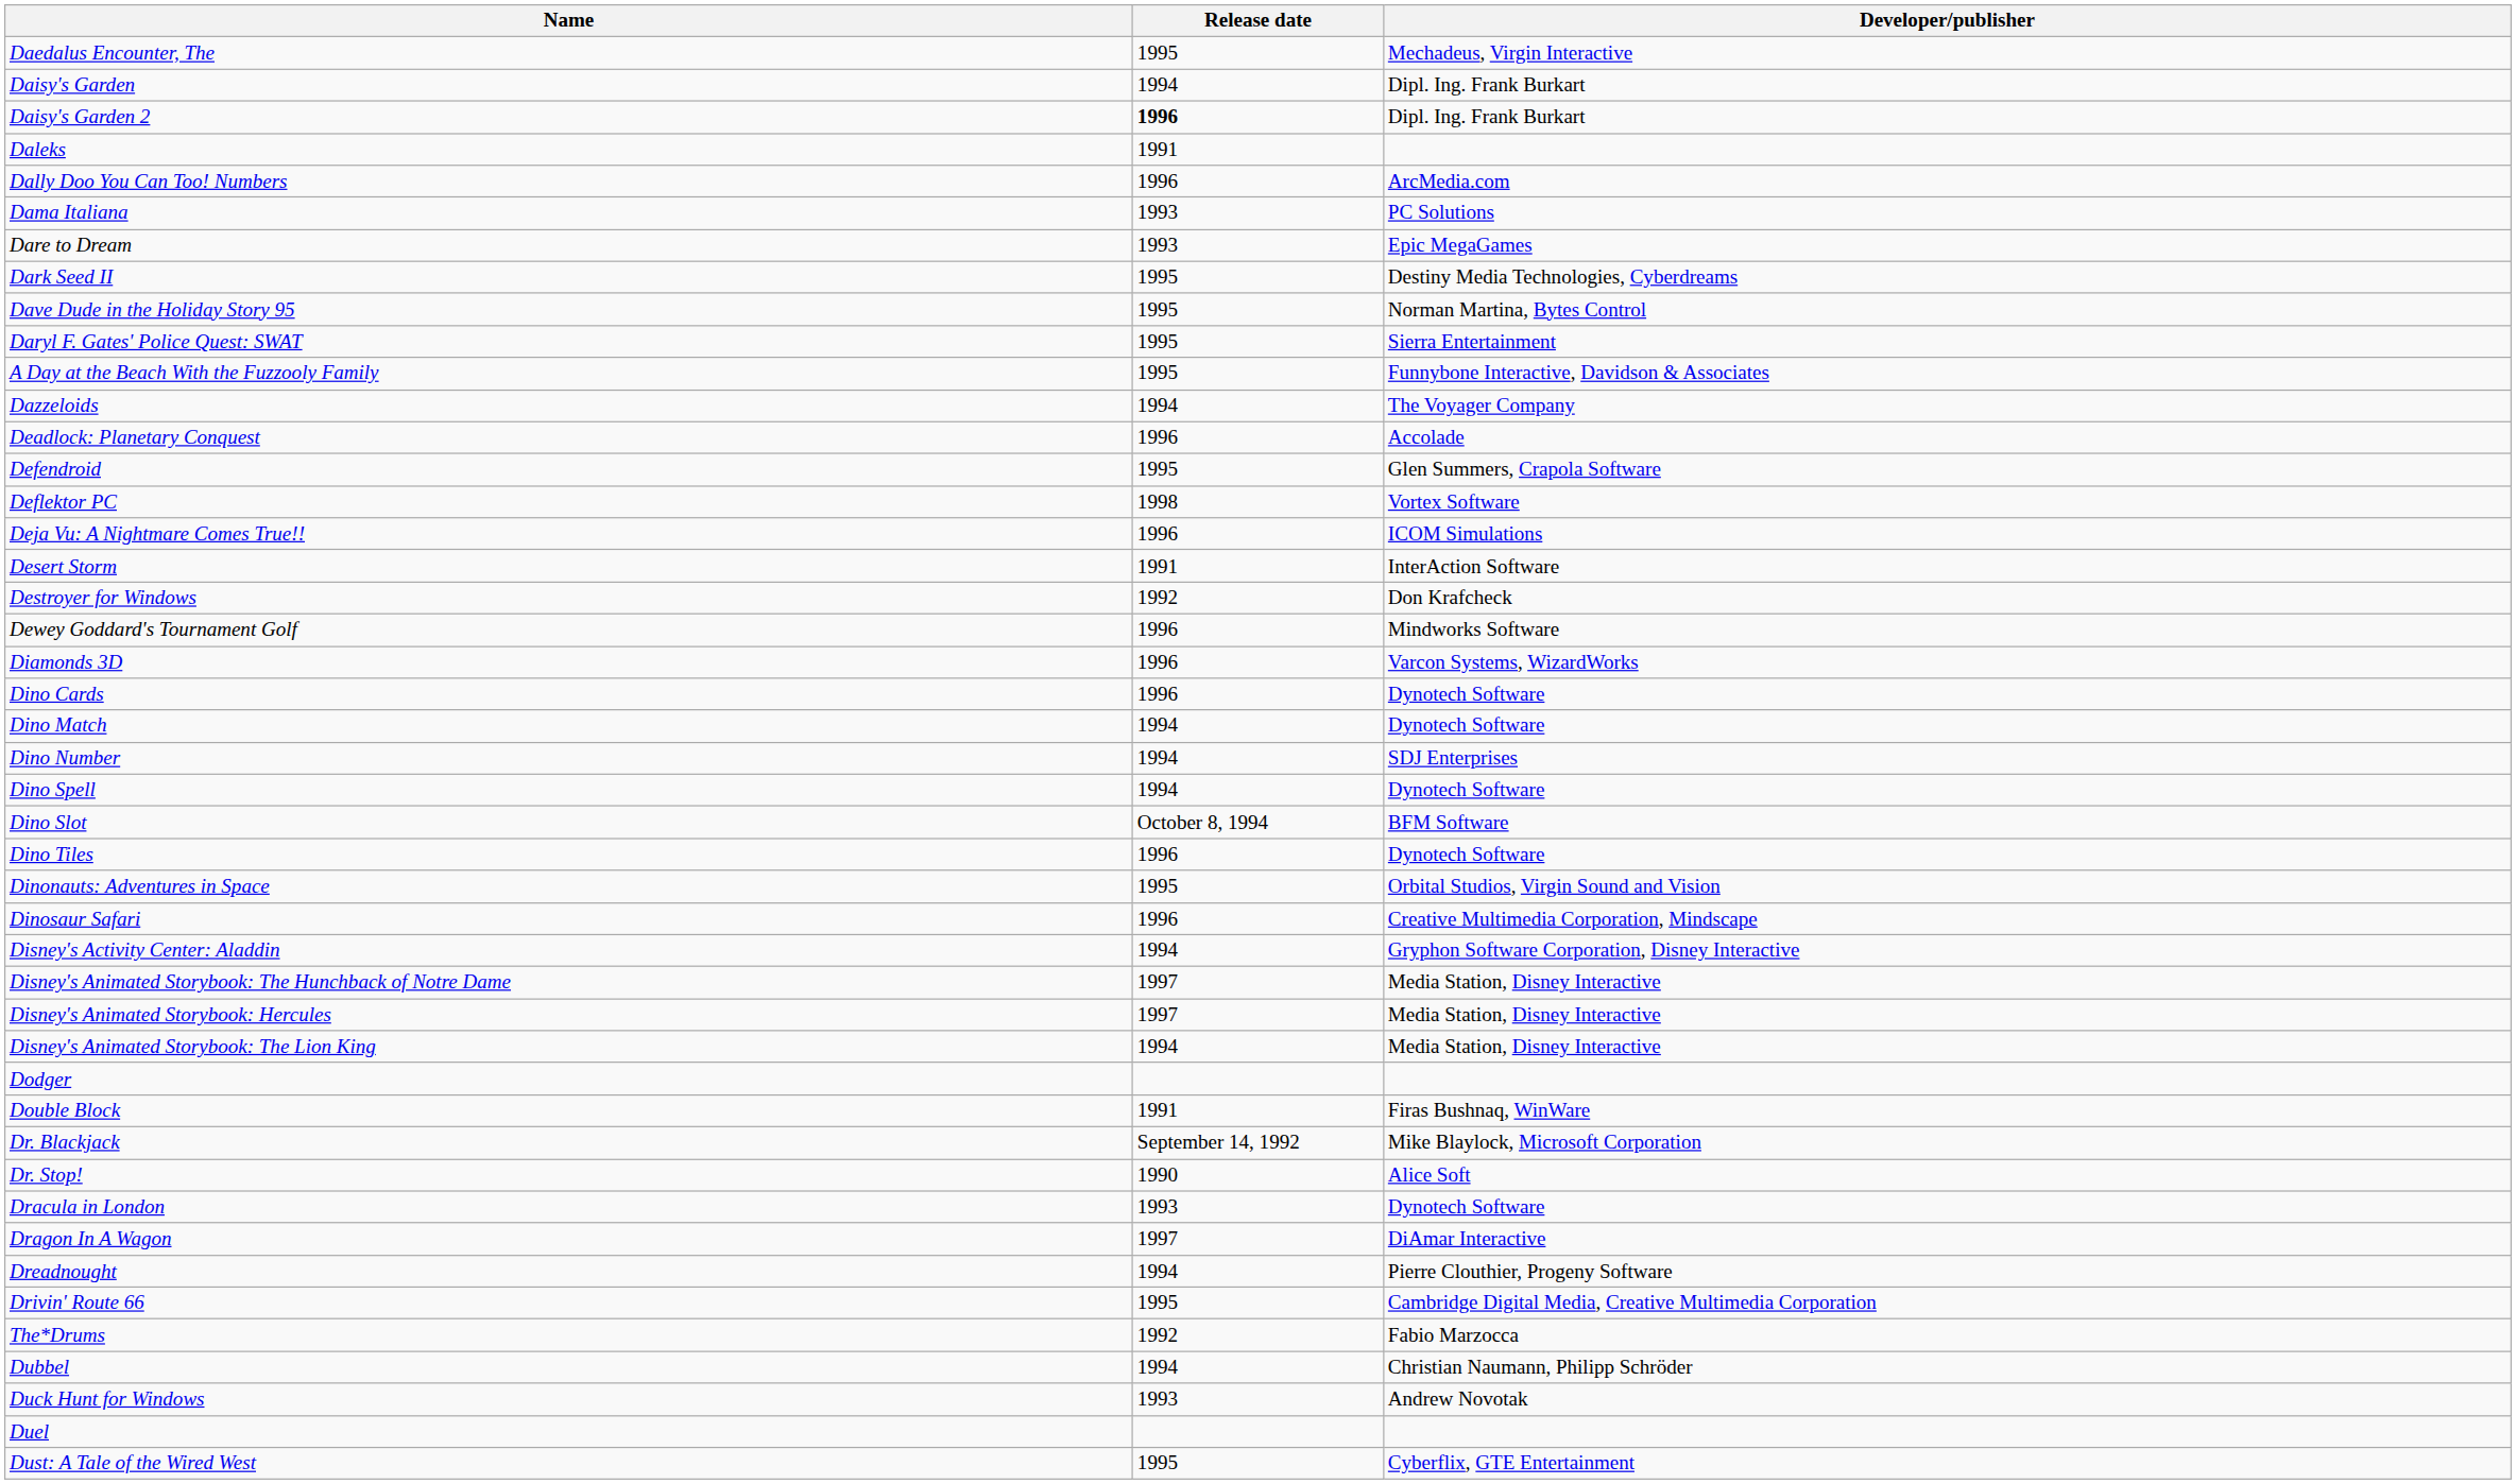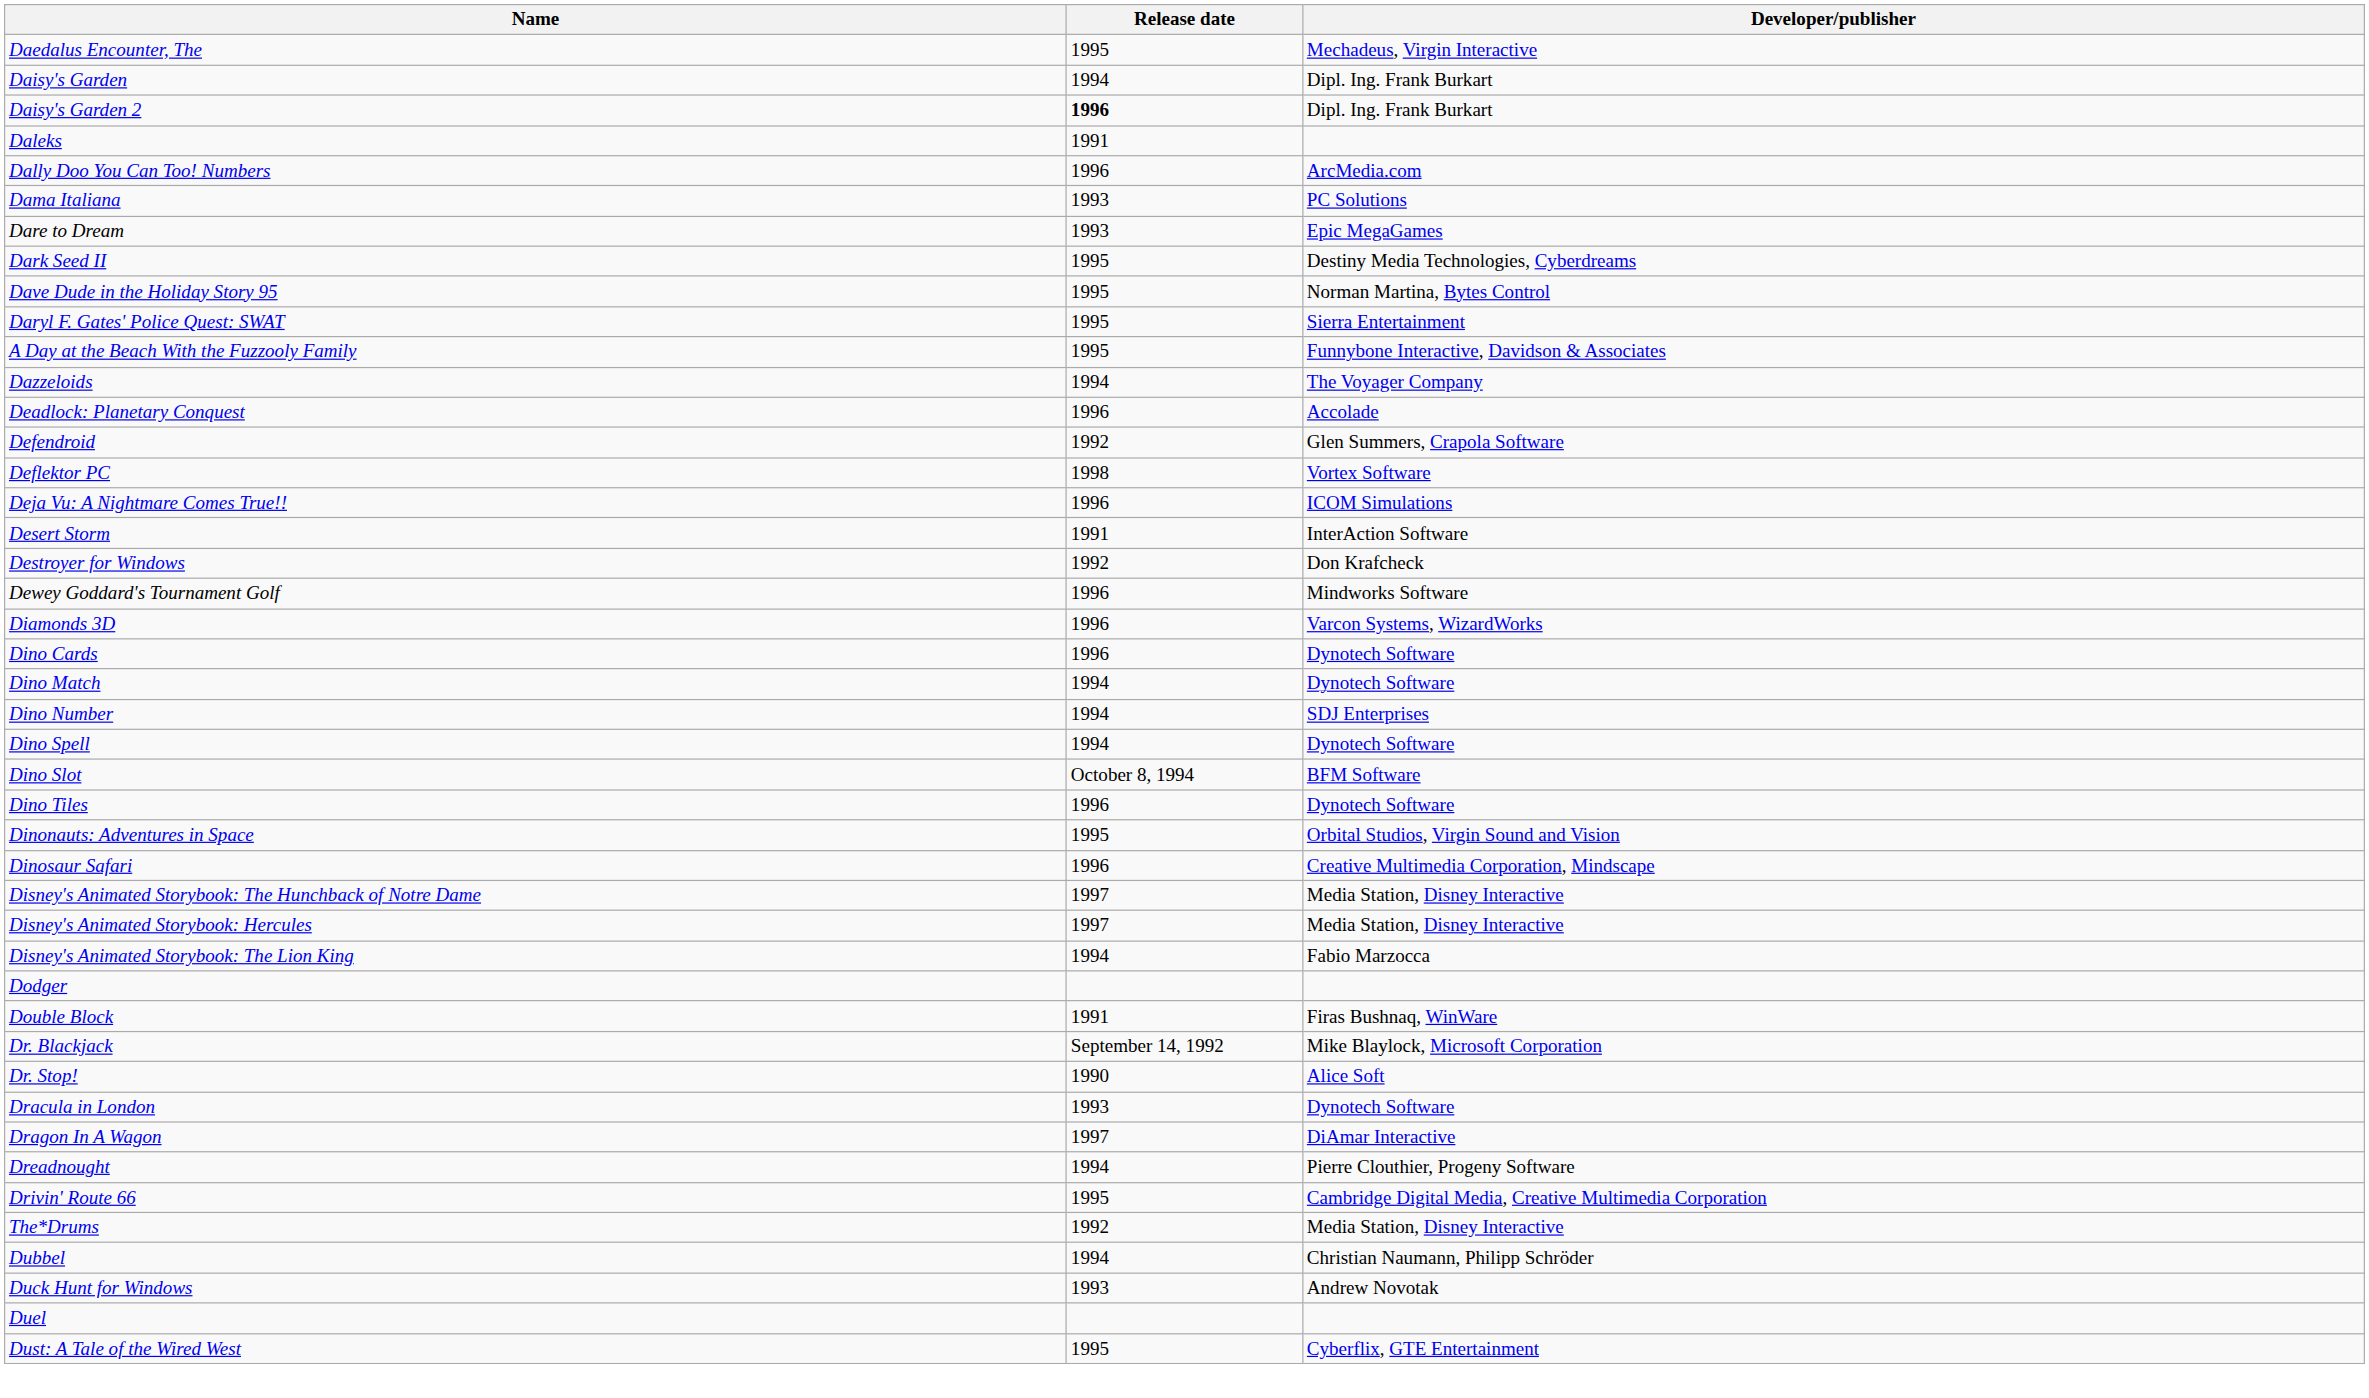Defendroid | Release date: 1995 -> 1992
- row: Disney's Activity Center: Aladdin | 1994 | Gryphon Software Corporation, Disney Interactive
Disney's Animated Storybook: The Lion King | Developer/publisher: Media Station, Disney Interactive -> Fabio Marzocca
The*Drums | Developer/publisher: Fabio Marzocca -> Media Station, Disney Interactive
